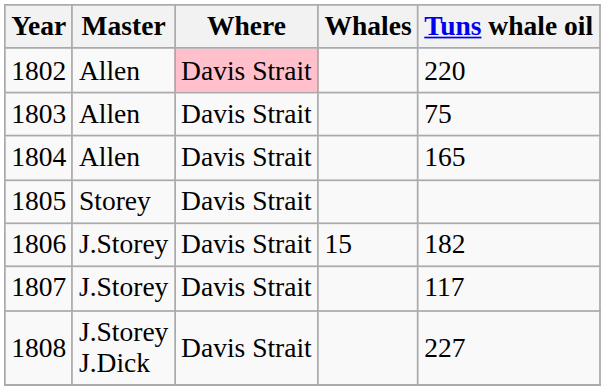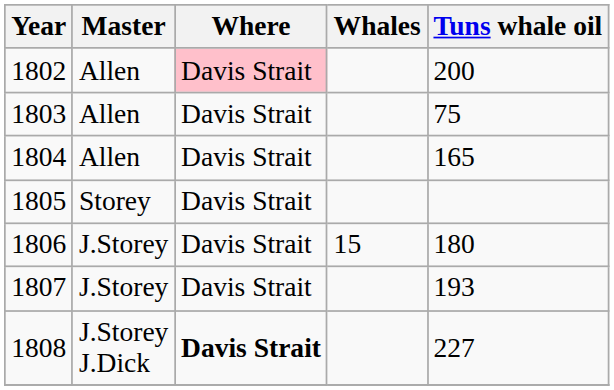1802 | Tuns whale oil: 220 -> 200
1806 | Tuns whale oil: 182 -> 180
1807 | Tuns whale oil: 117 -> 193
1808 | Where: normal -> bold
